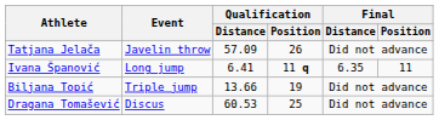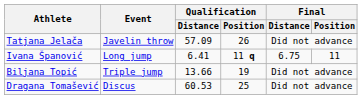Ivana Španović | Final / Distance: 6.35 -> 6.75
